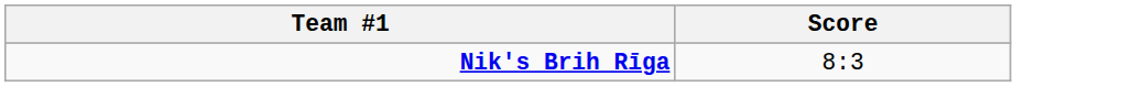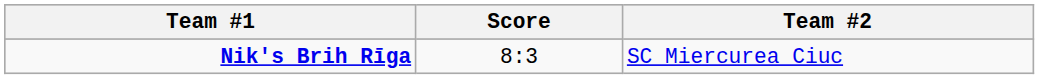+ column: Team #2 | SC Miercurea Ciuc
